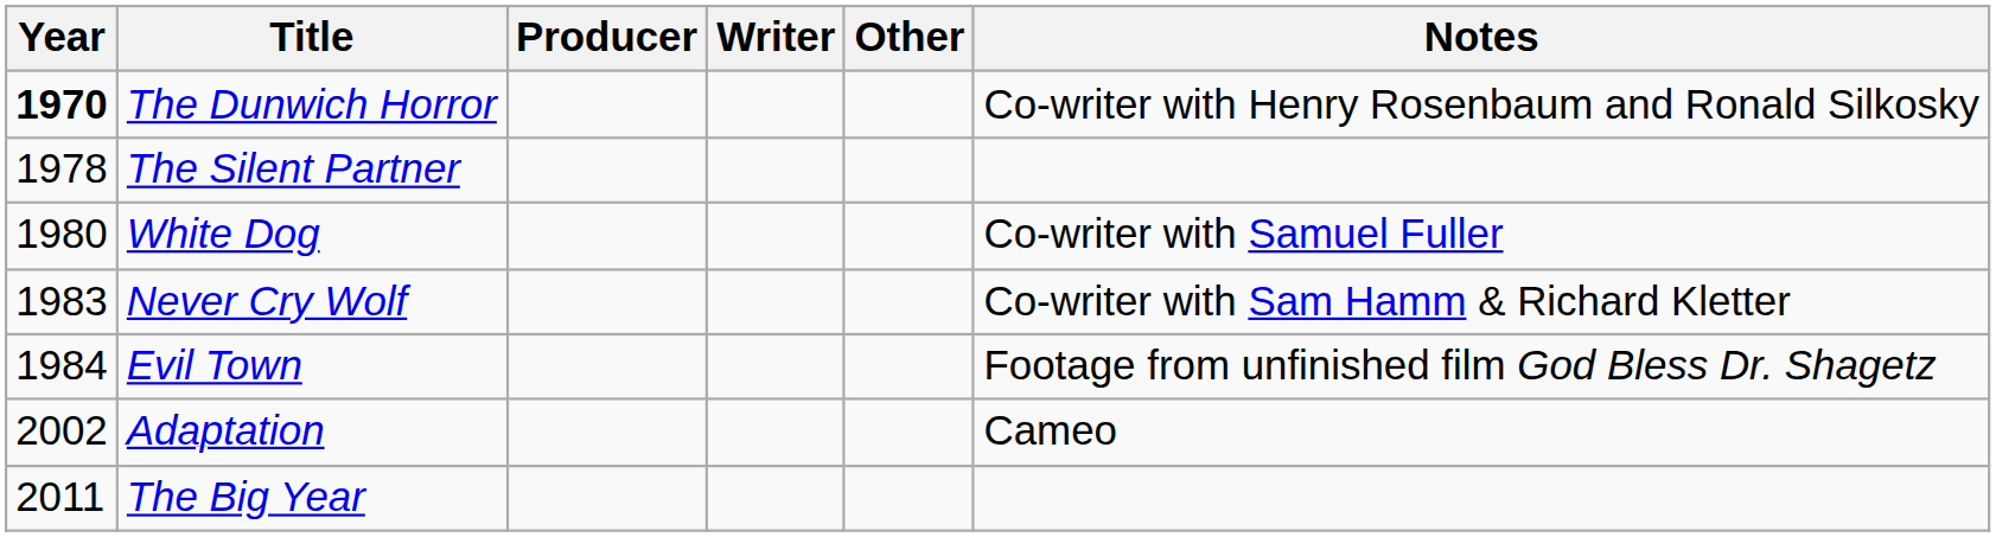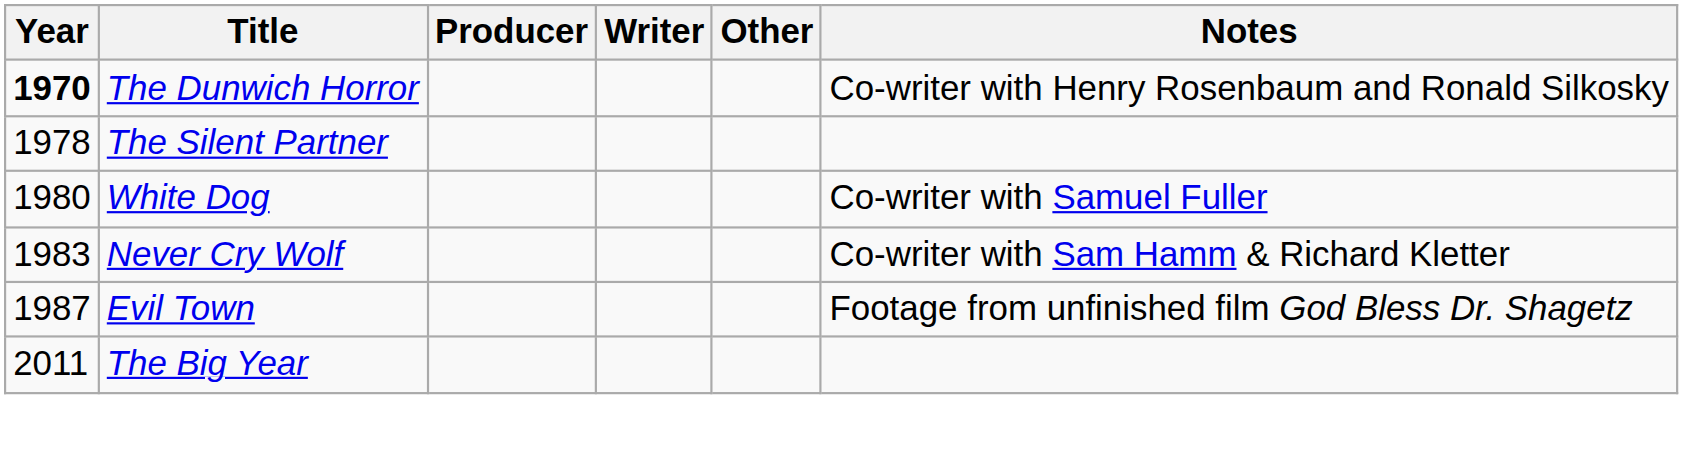Evil Town | Year: 1984 -> 1987
- row: 2002 | Adaptation | Cameo
